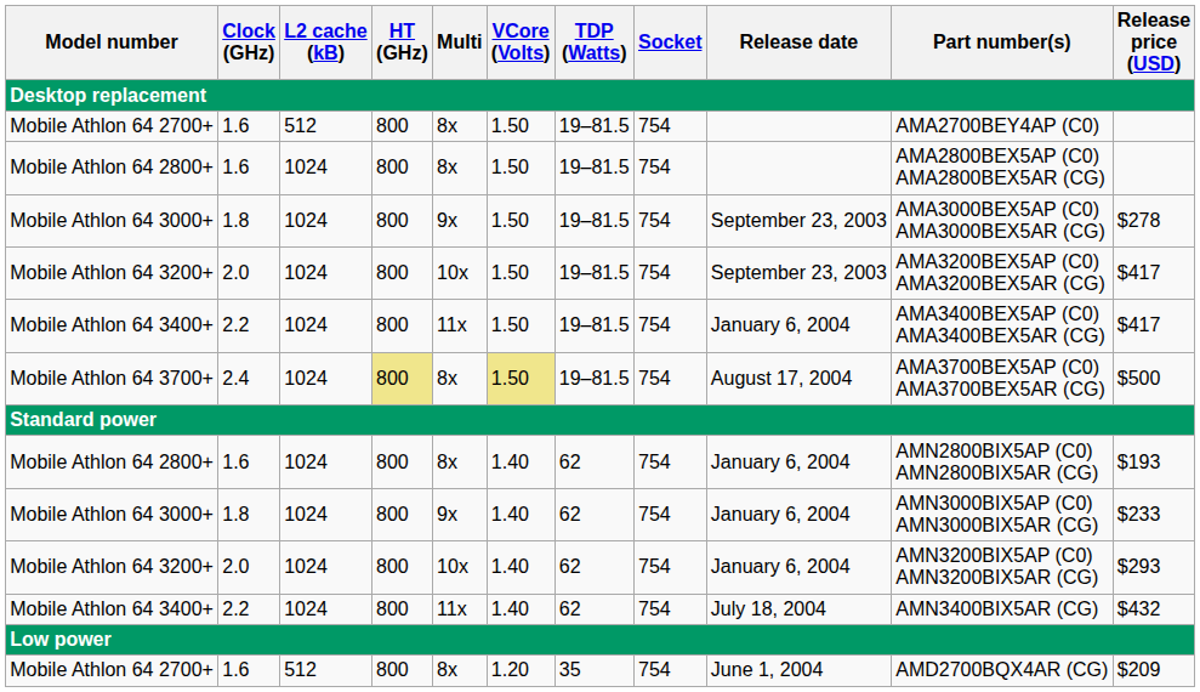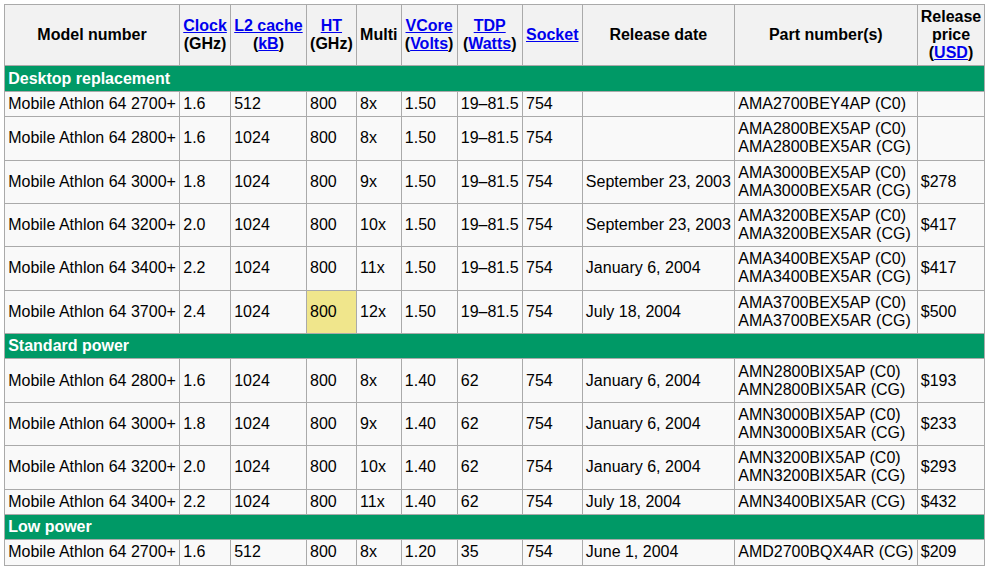Mobile Athlon 64 3700+ | Multi: 8x -> 12x
Mobile Athlon 64 3700+ | VCore (Volts): khaki background -> no background
Mobile Athlon 64 3700+ | Release date: August 17, 2004 -> July 18, 2004
